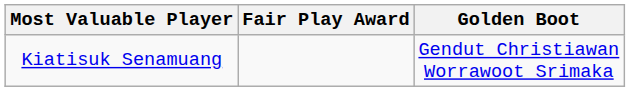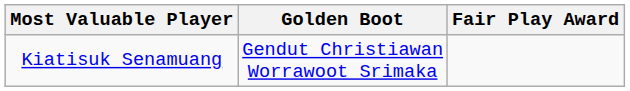columns swapped: Golden Boot <-> Fair Play Award
